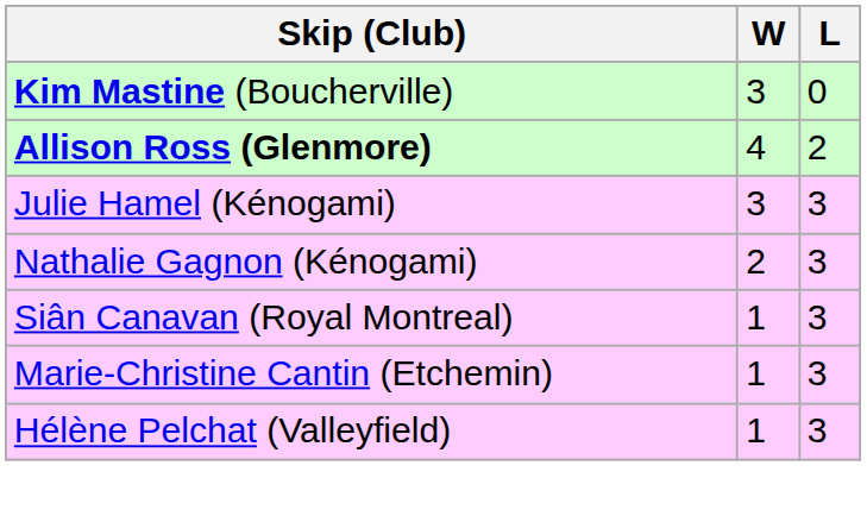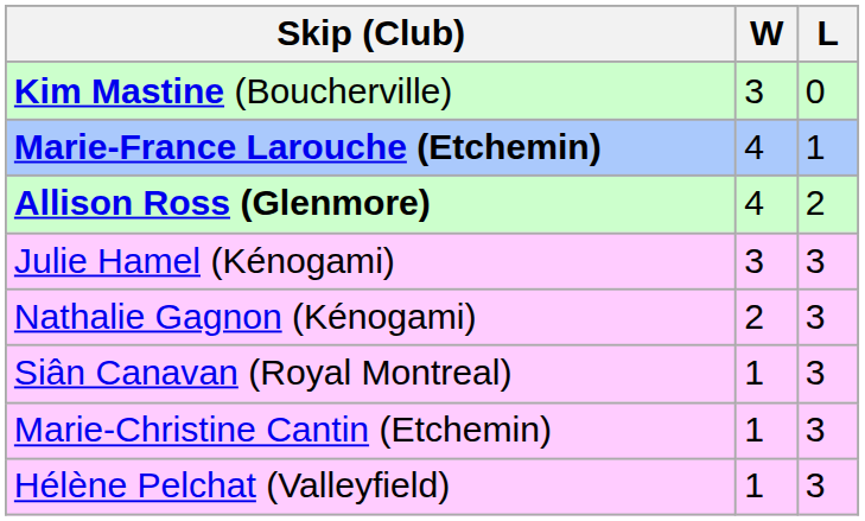+ row: Marie-France Larouche (Etchemin) | 4 | 1
